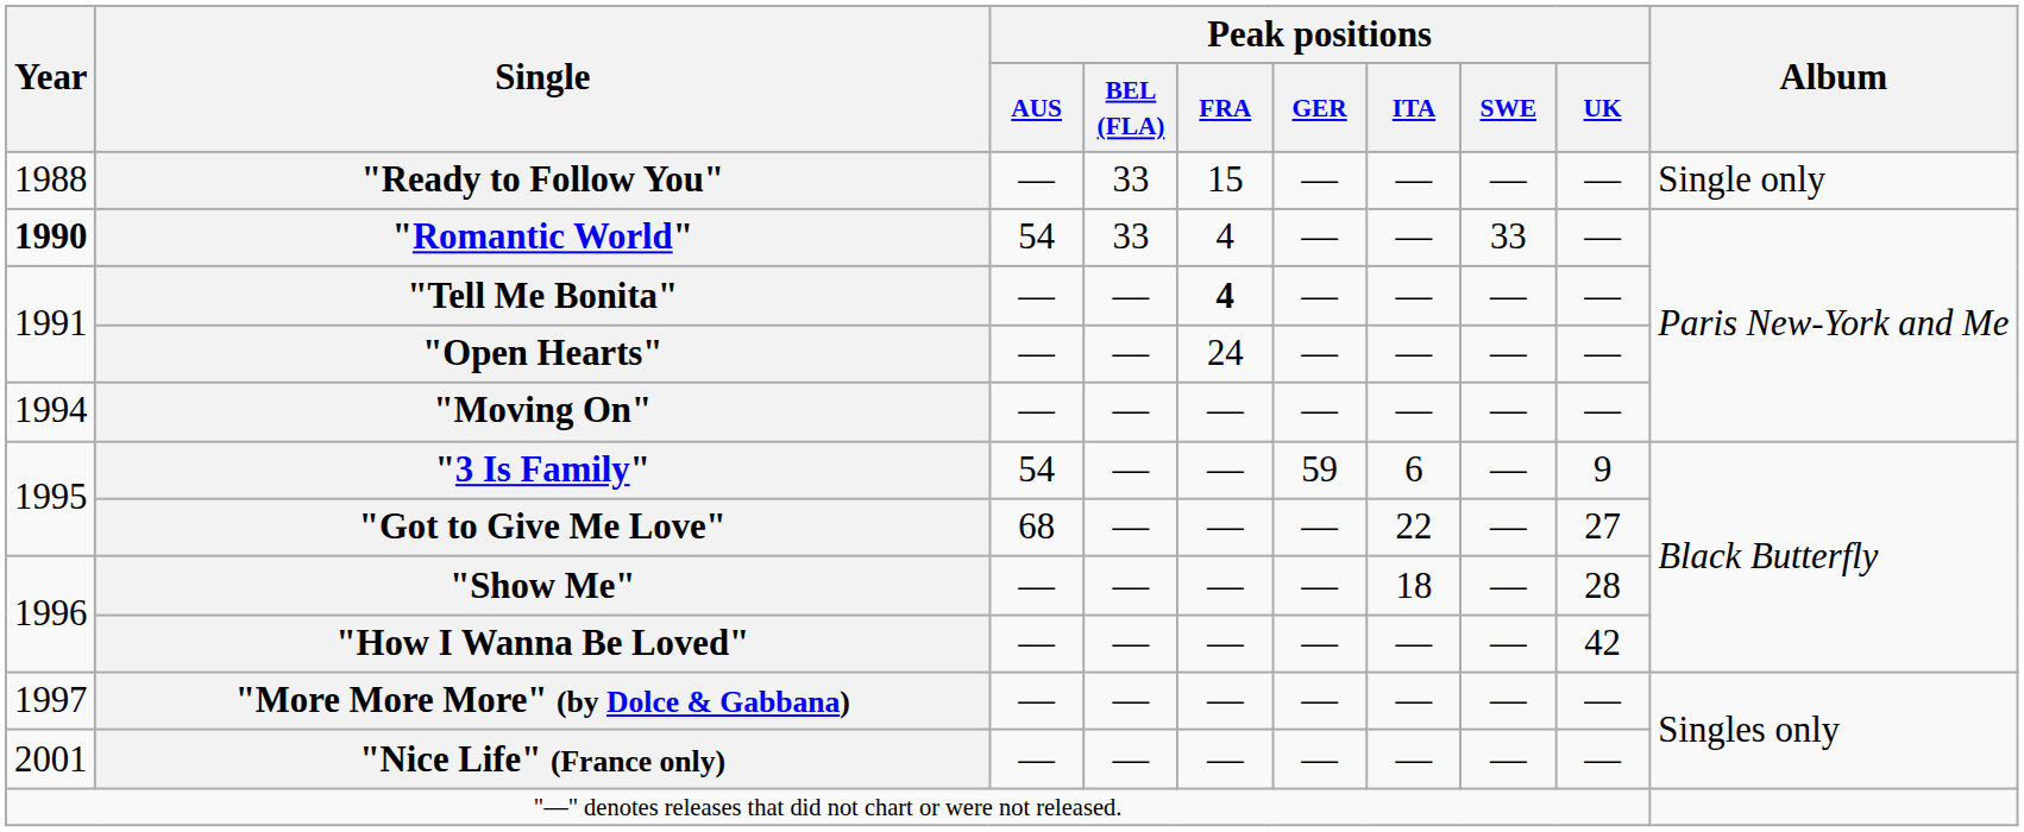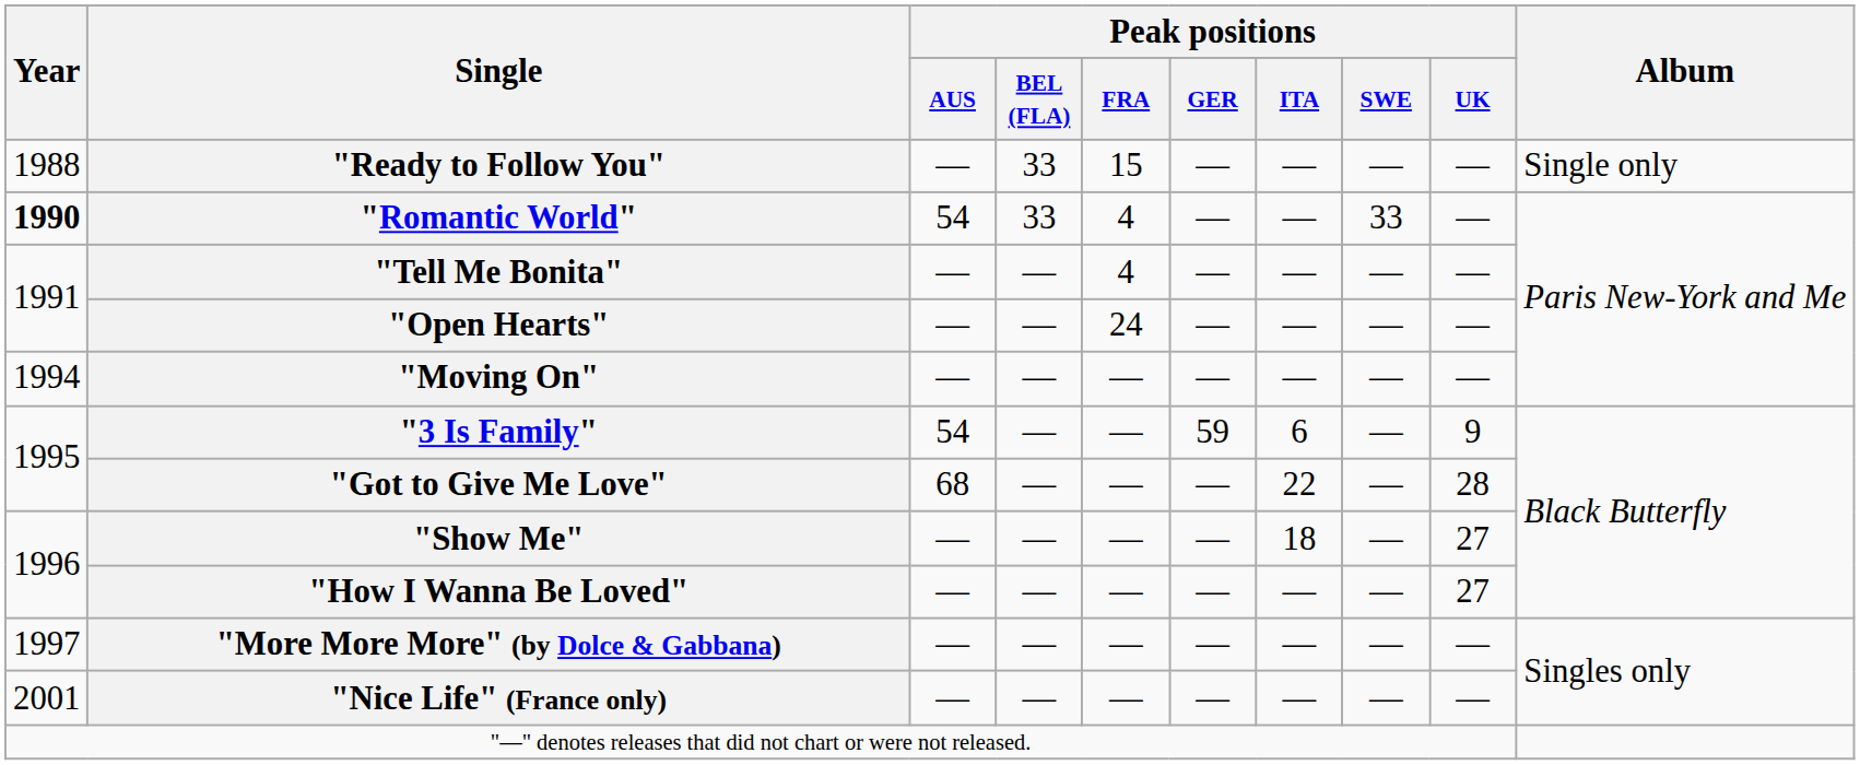"Tell Me Bonita" | Peak positions / FRA: bold -> normal
"Got to Give Me Love" | Peak positions / UK: 27 -> 28
"Show Me" | Peak positions / UK: 28 -> 27
"How I Wanna Be Loved" | Peak positions / UK: 42 -> 27
